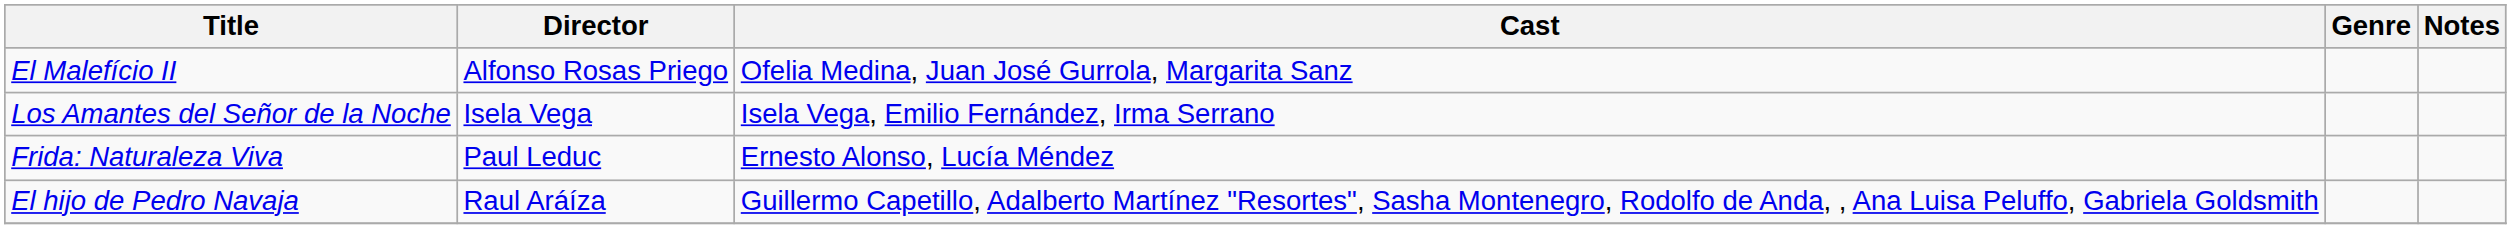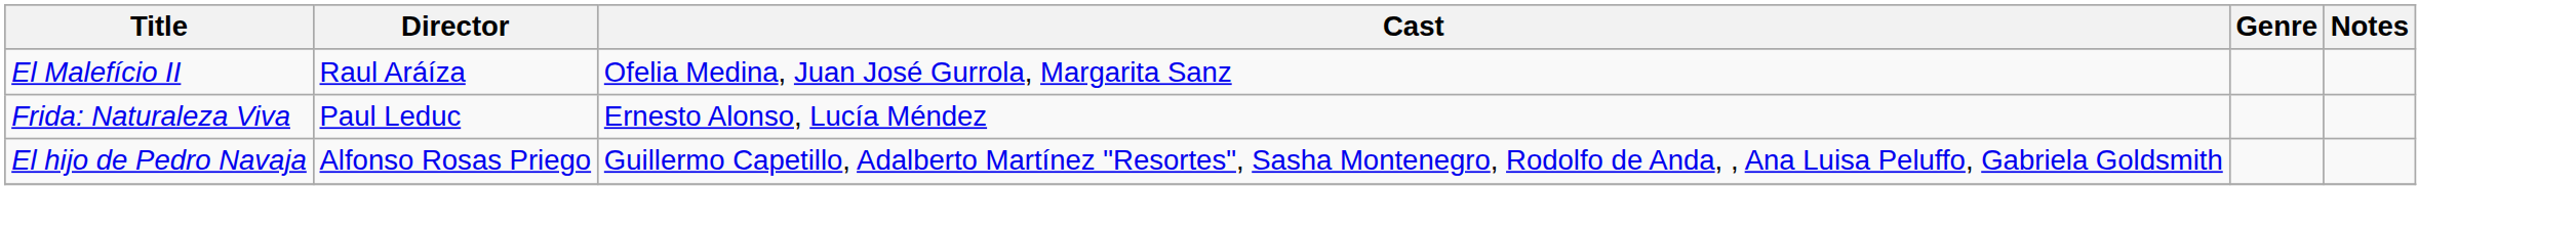El Malefício II | Director: Alfonso Rosas Priego -> Raul Aráíza
- row: Los Amantes del Señor de la Noche | Isela Vega | Isela Vega, Emilio Fernández, Irma Serrano
El hijo de Pedro Navaja | Director: Raul Aráíza -> Alfonso Rosas Priego
